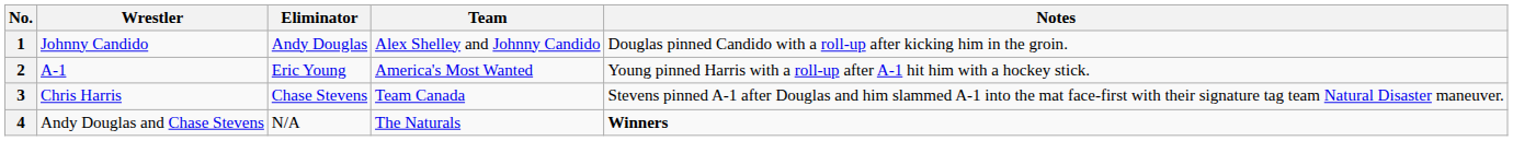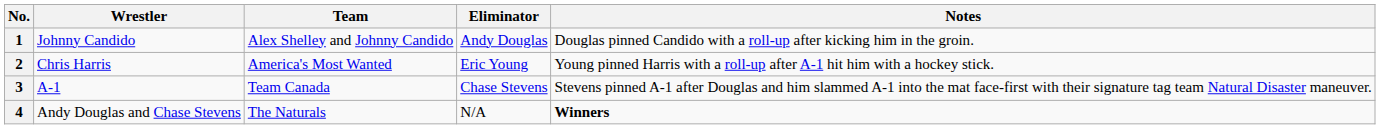columns swapped: Team <-> Eliminator
2 | Wrestler: A-1 -> Chris Harris
3 | Wrestler: Chris Harris -> A-1
